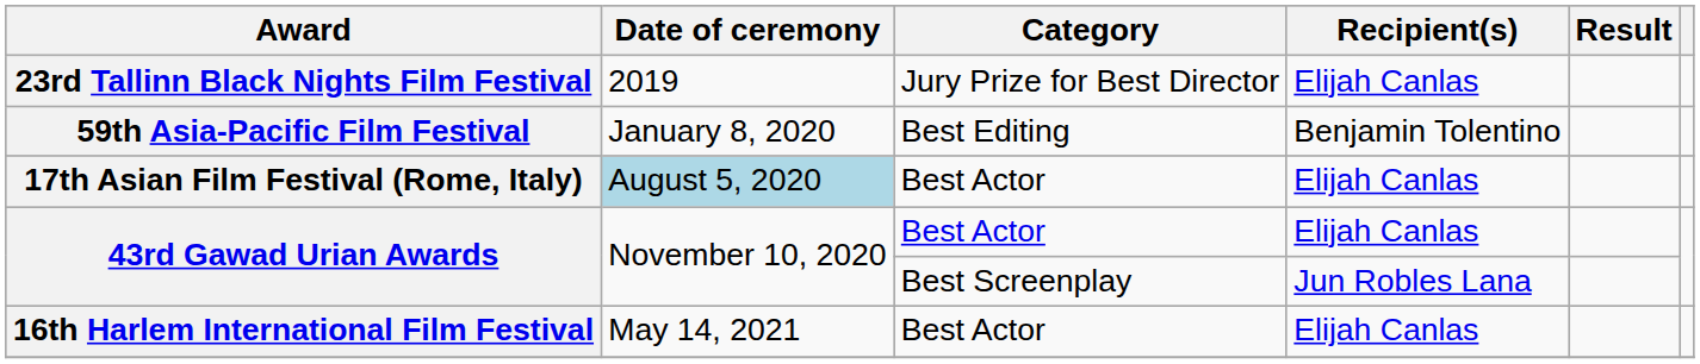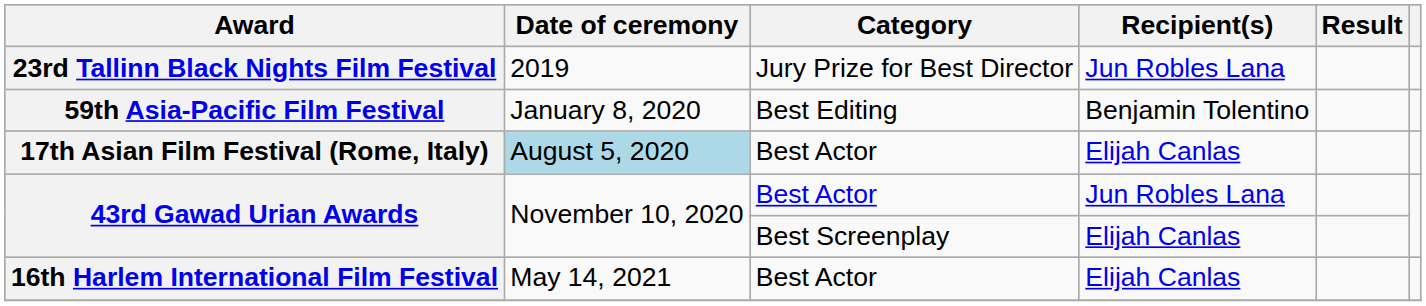23rd Tallinn Black Nights Film Festival | Recipient(s): Elijah Canlas -> Jun Robles Lana
43rd Gawad Urian Awards / Best Actor | Recipient(s): Elijah Canlas -> Jun Robles Lana
43rd Gawad Urian Awards / Best Screenplay | Recipient(s): Jun Robles Lana -> Elijah Canlas
